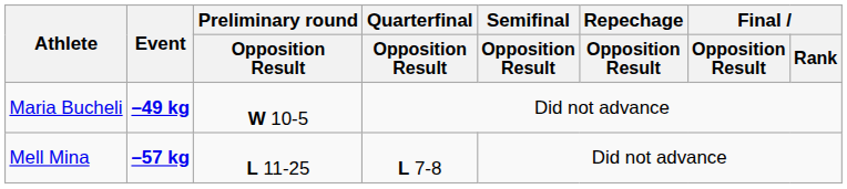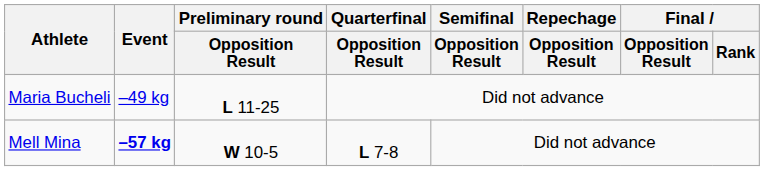Maria Bucheli | Event: bold -> normal
Maria Bucheli | Preliminary round / Opposition Result: W 10-5 -> L 11-25
Mell Mina | Preliminary round / Opposition Result: L 11-25 -> W 10-5
